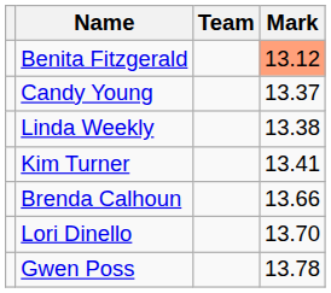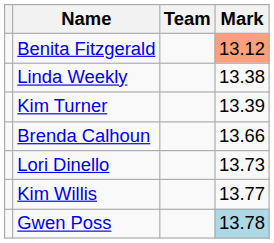- row: Candy Young | 13.37
Kim Turner | Mark: 13.41 -> 13.39
Lori Dinello | Mark: 13.70 -> 13.73
+ row: Kim Willis | 13.77
Gwen Poss | Mark: no background -> lightblue background
